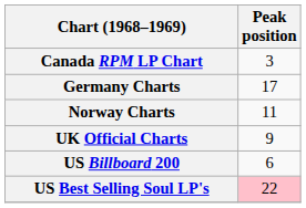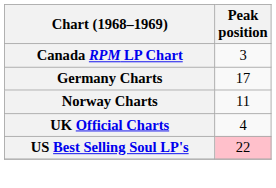UK Official Charts | Peak position: 9 -> 4
- row: US Billboard 200 | 6
